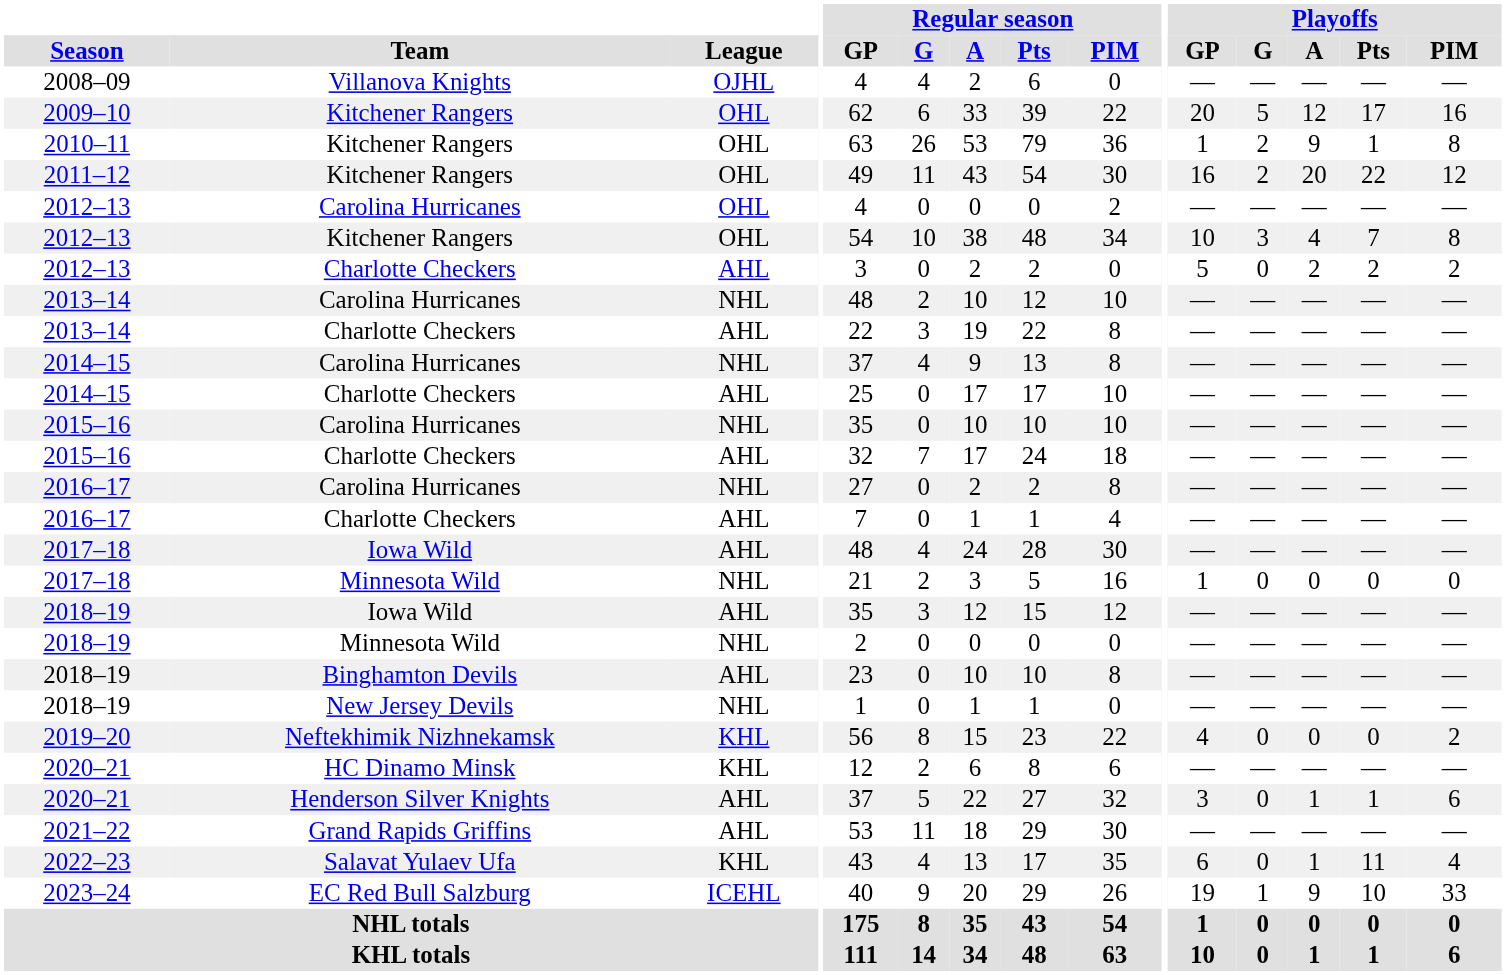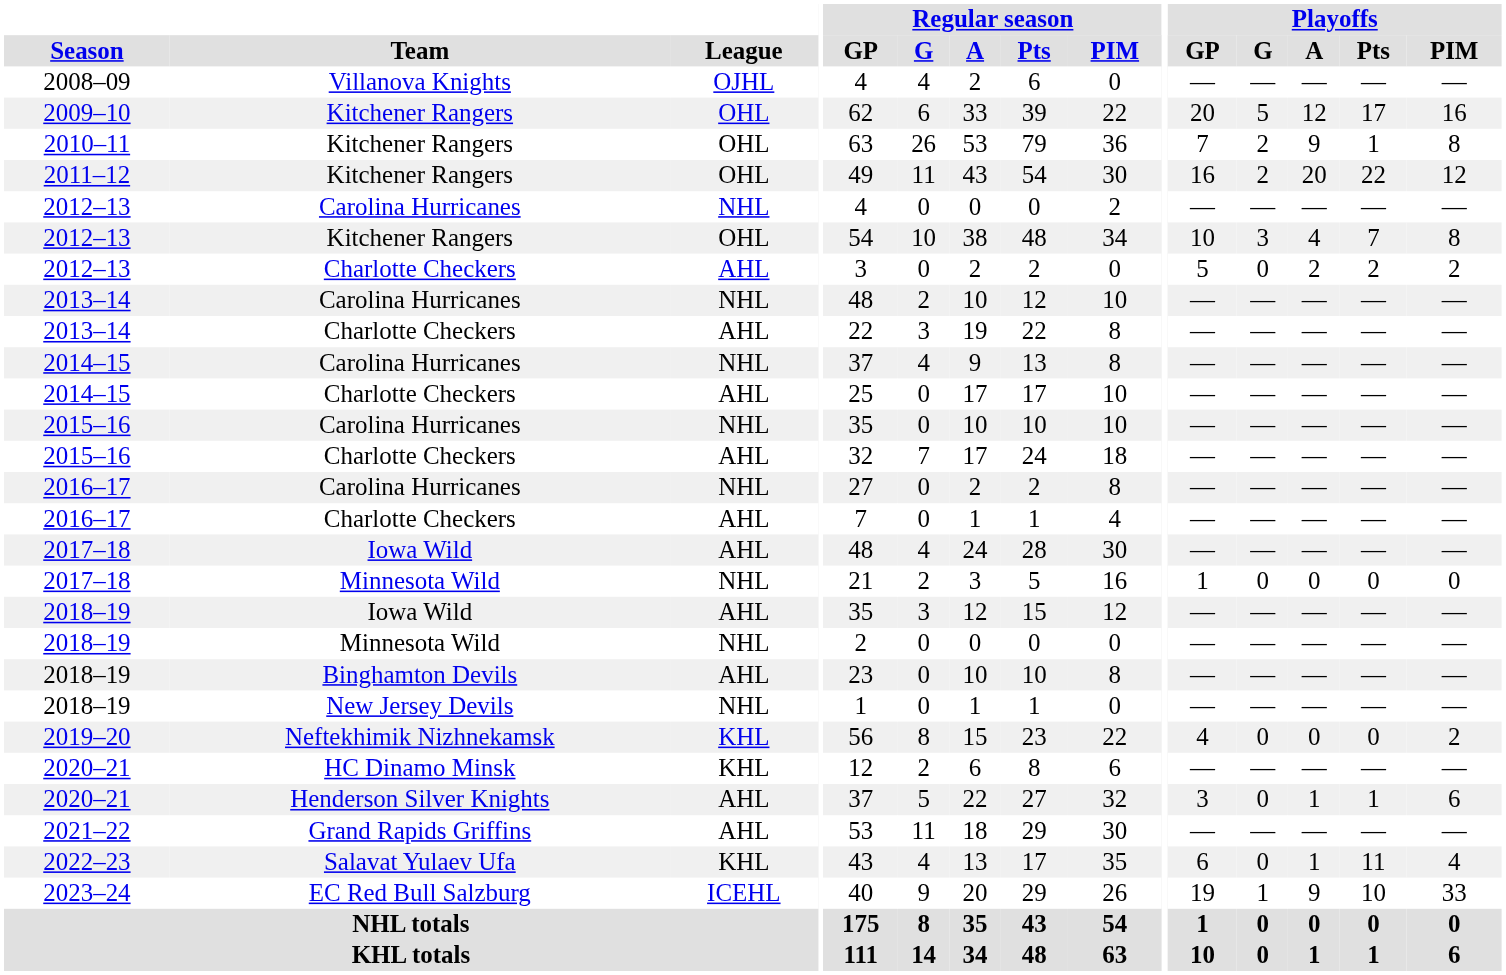2010–11 | Playoffs / GP: 1 -> 7
2012–13 / Carolina Hurricanes | League: OHL -> NHL
